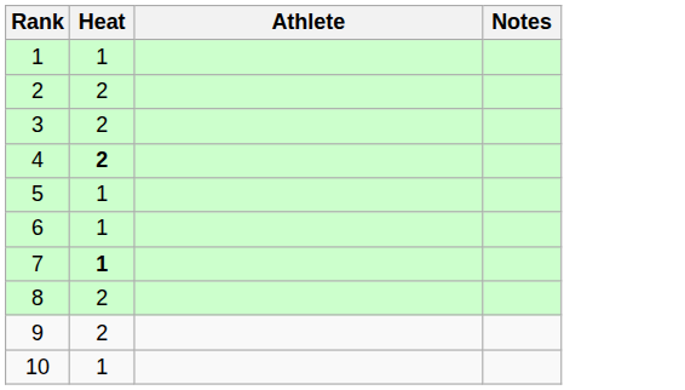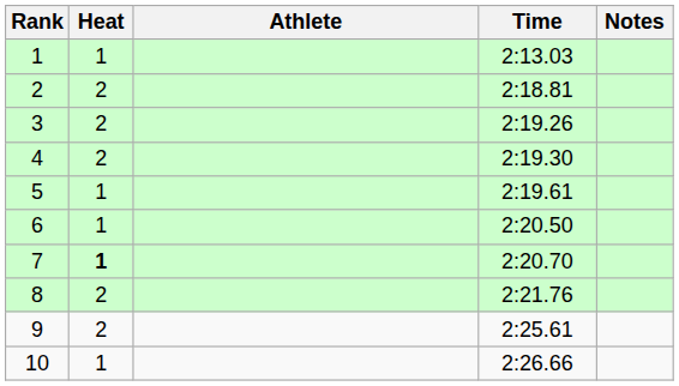+ column: Time | 2:13.03 | 2:18.81 | 2:19.26 | 2:19.30 | 2:19.61 | 2:20.50 | 2:20.70 | 2:21.76 | 2:25.61 | 2:26.66
4 | Heat: bold -> normal
